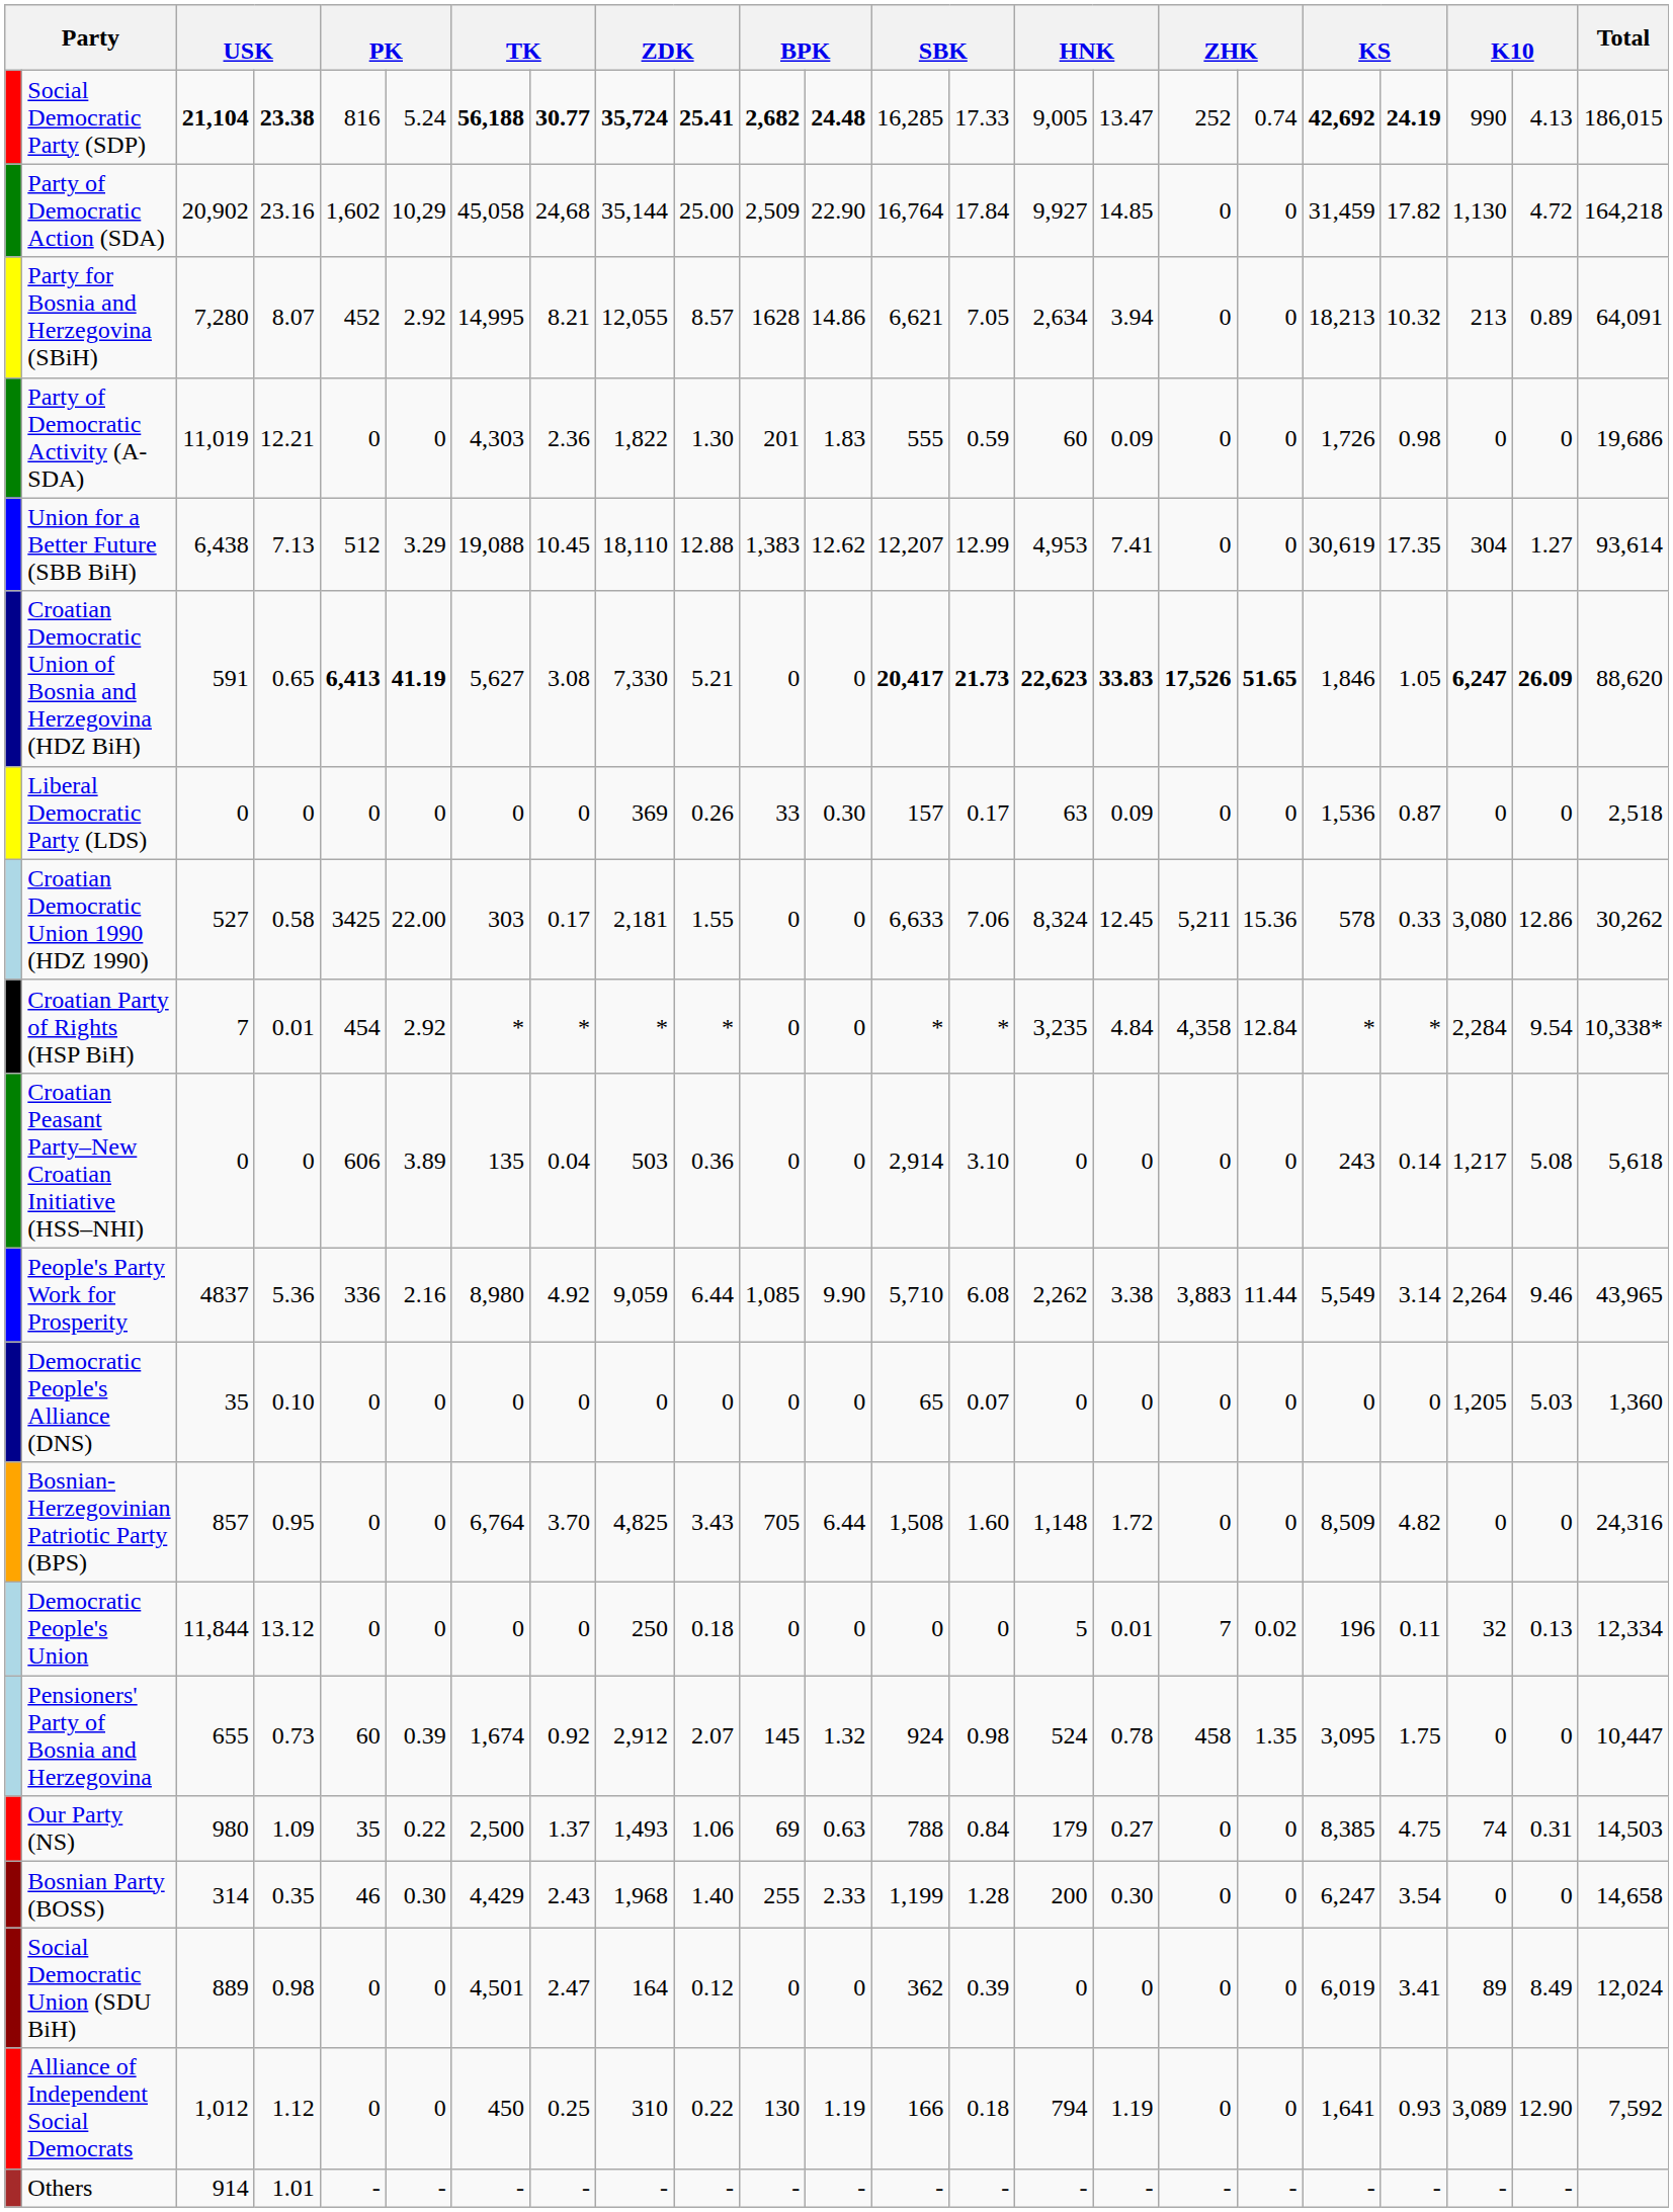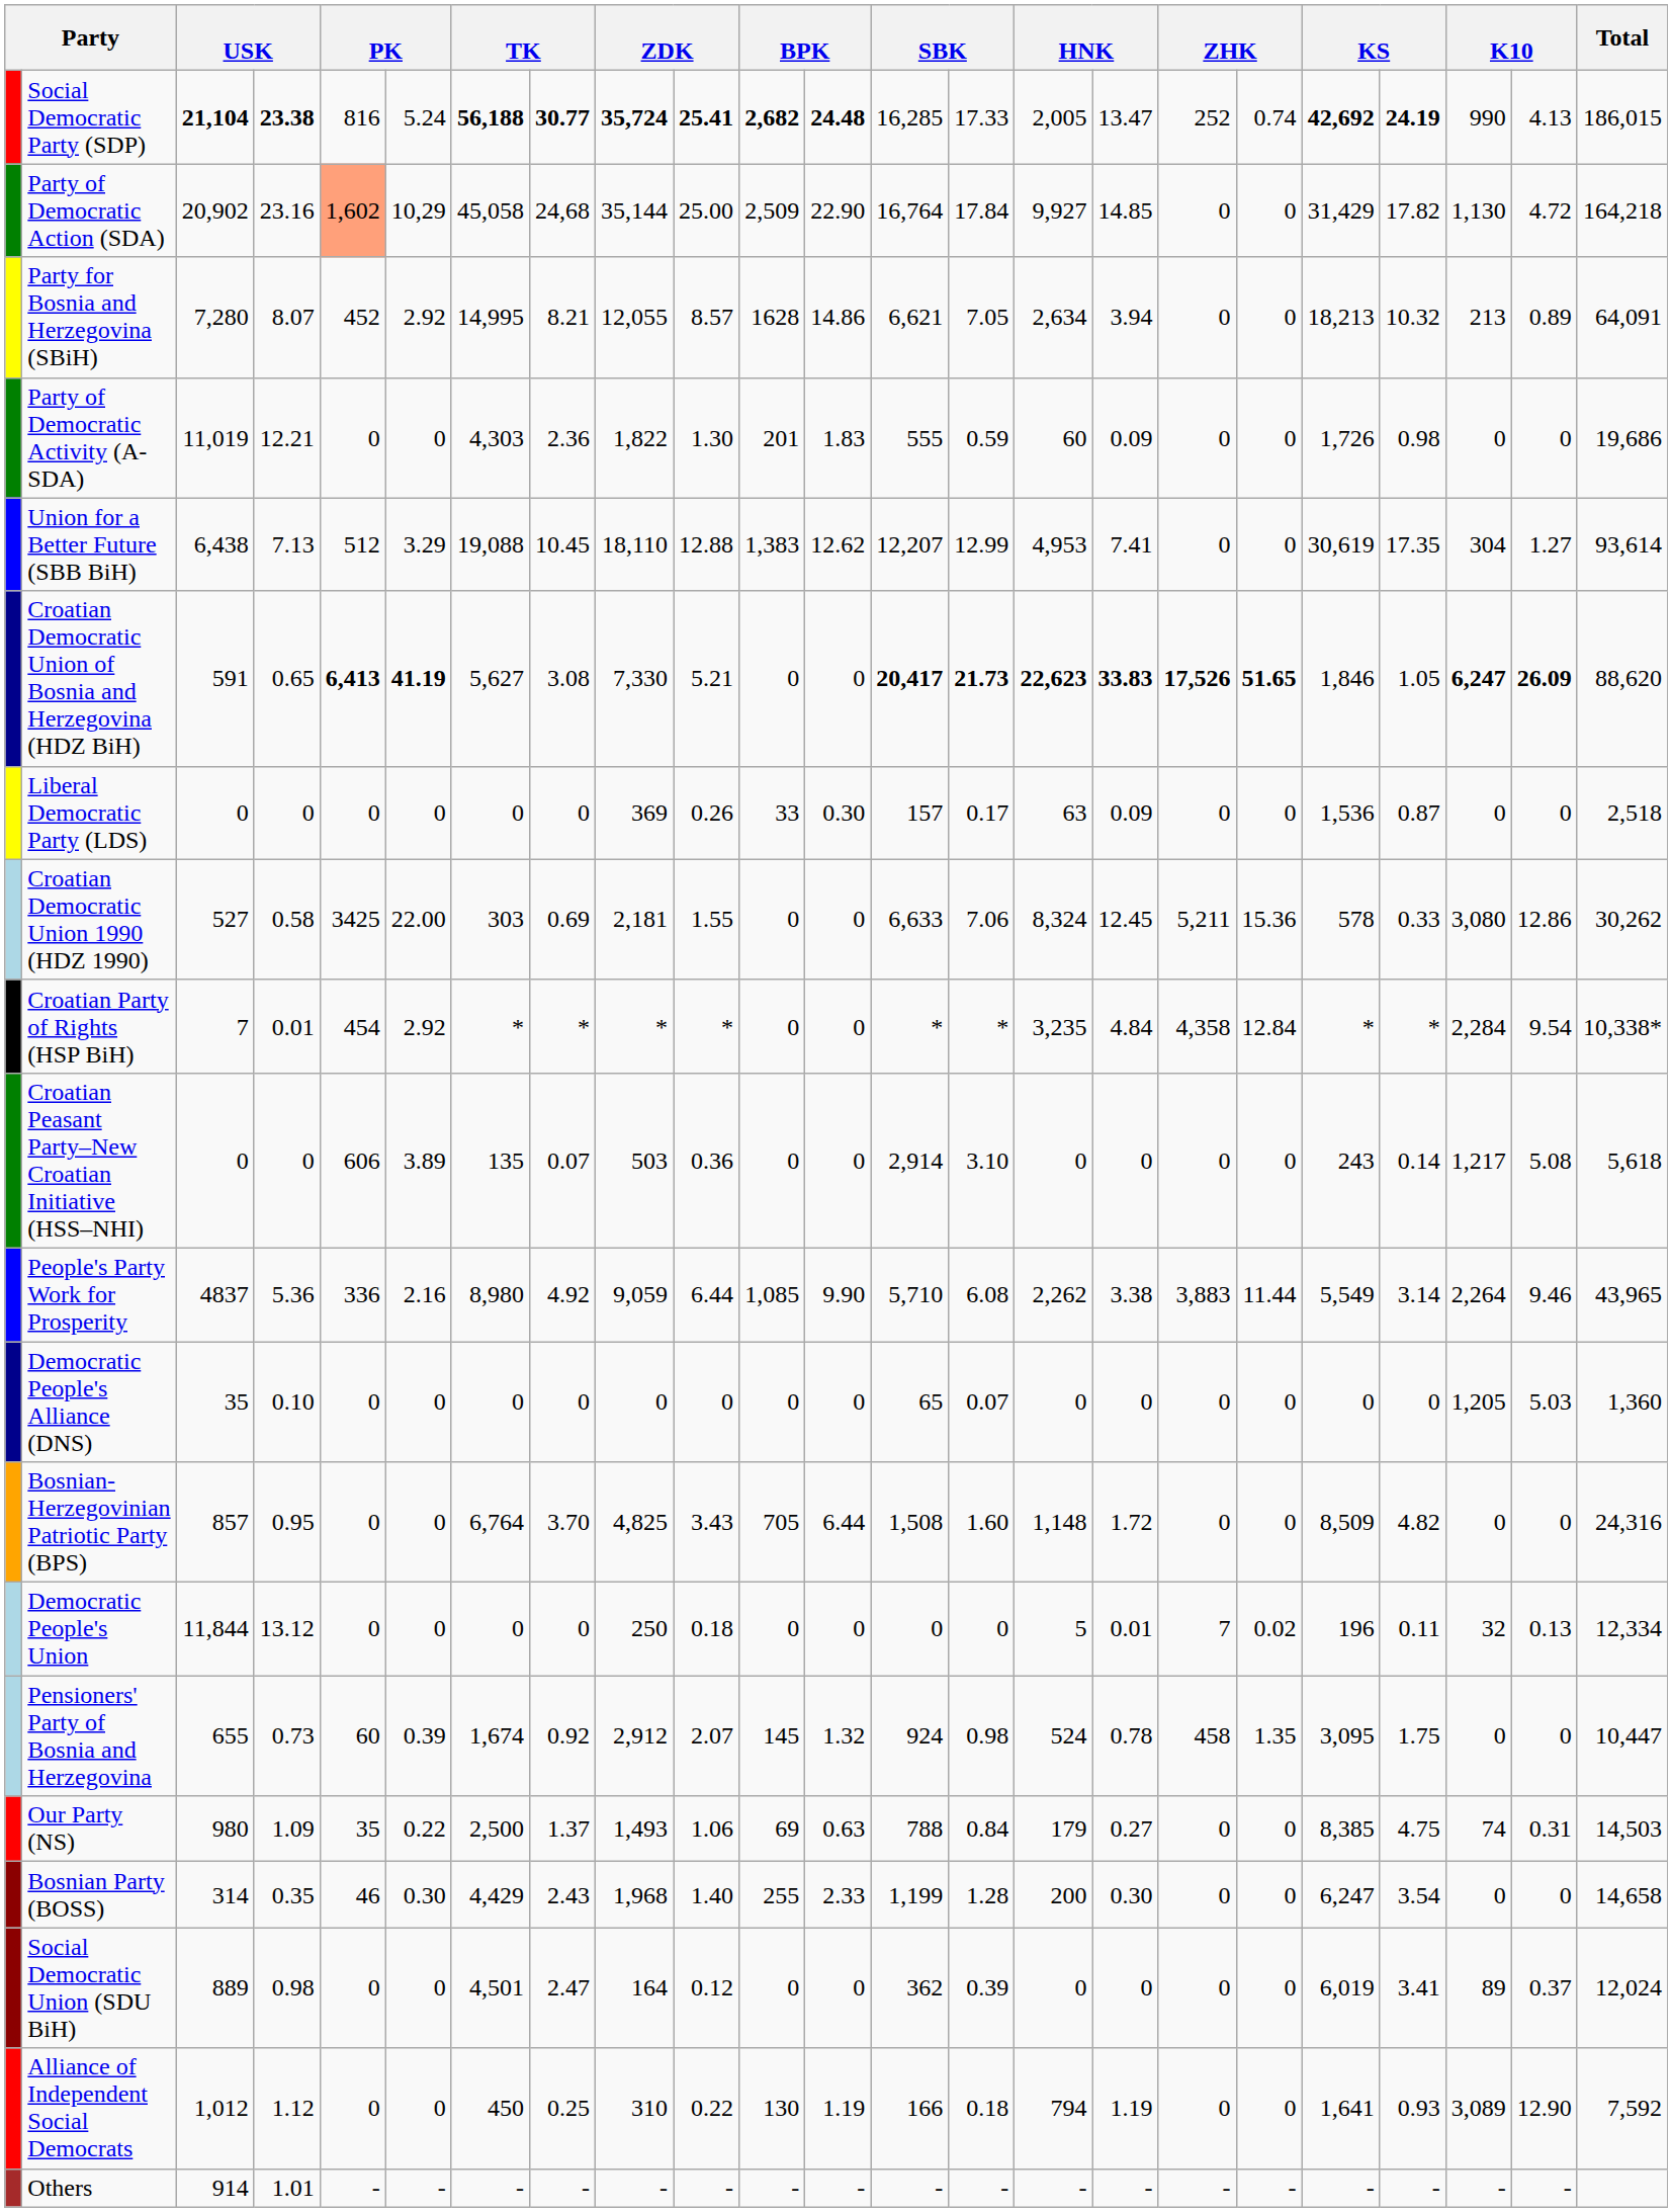Social Democratic Party (SDP) | column 15: 9,005 -> 2,005
Party of Democratic Action (SDA) | column 5: no background -> lightsalmon background
Party of Democratic Action (SDA) | column 19: 31,459 -> 31,429
Croatian Democratic Union 1990 (HDZ 1990) | column 8: 0.17 -> 0.69
Croatian Peasant Party–New Croatian Initiative (HSS–NHI) | column 8: 0.04 -> 0.07
Social Democratic Union (SDU BiH) | column 22: 8.49 -> 0.37
